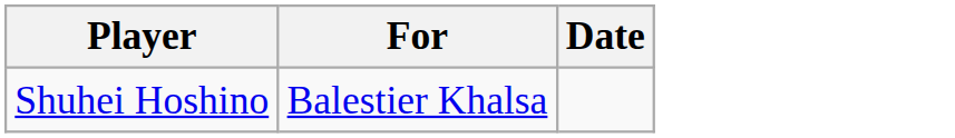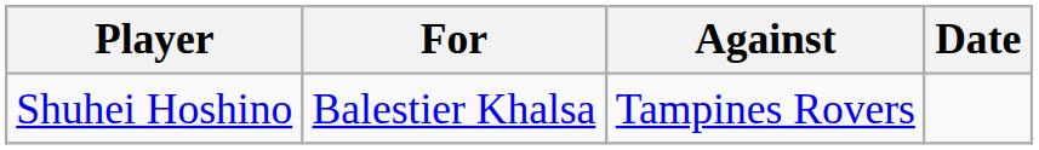+ column: Against | Tampines Rovers
